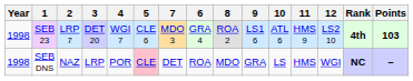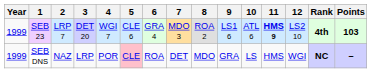columns swapped: 6 <-> 7
SEB 23 | Year: 1998 -> 1999
SEB 23 | 11: normal -> bold
SEB DNS | Year: 1998 -> 1999
